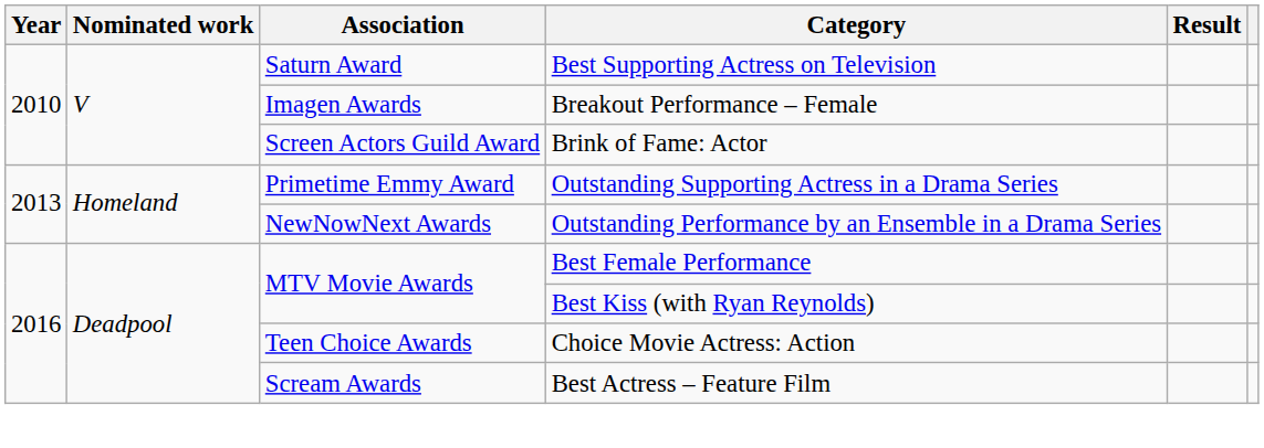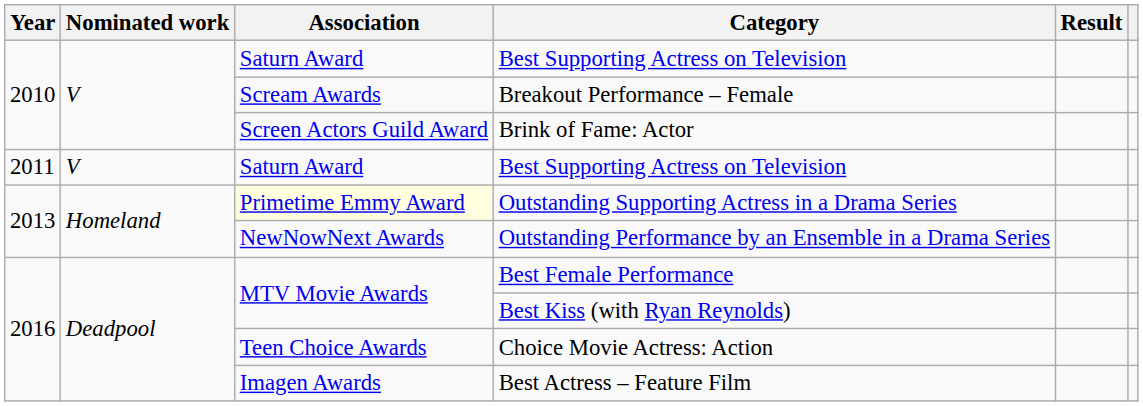Breakout Performance – Female | Association: Imagen Awards -> Scream Awards
+ row: 2011 | V | Saturn Award | Best Supporting Actress on Television
Outstanding Supporting Actress in a Drama Series | Association: no background -> lightyellow background
Best Actress – Feature Film | Association: Scream Awards -> Imagen Awards
